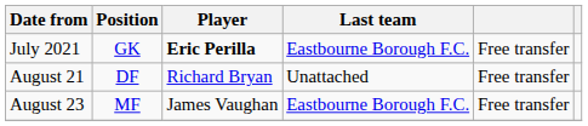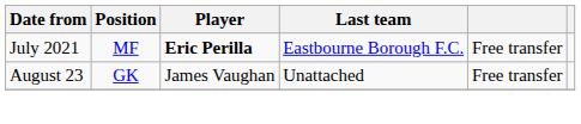July 2021 | Position: GK -> MF
- row: August 21 | DF | Richard Bryan | Unattached | Free transfer
August 23 | Position: MF -> GK
August 23 | Last team: Eastbourne Borough F.C. -> Unattached
